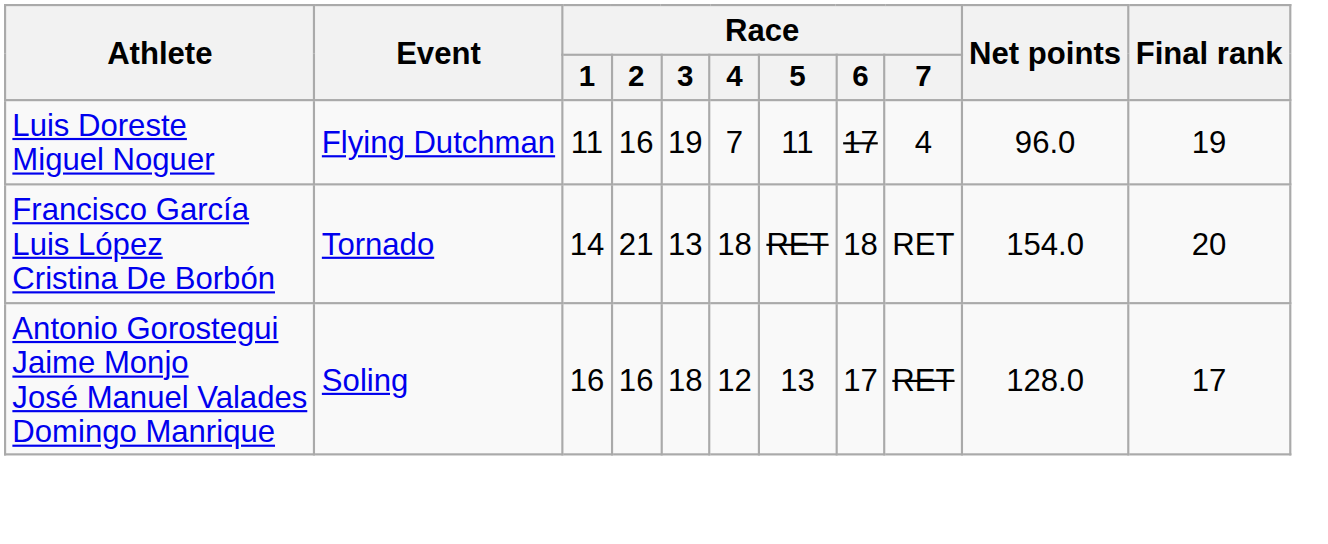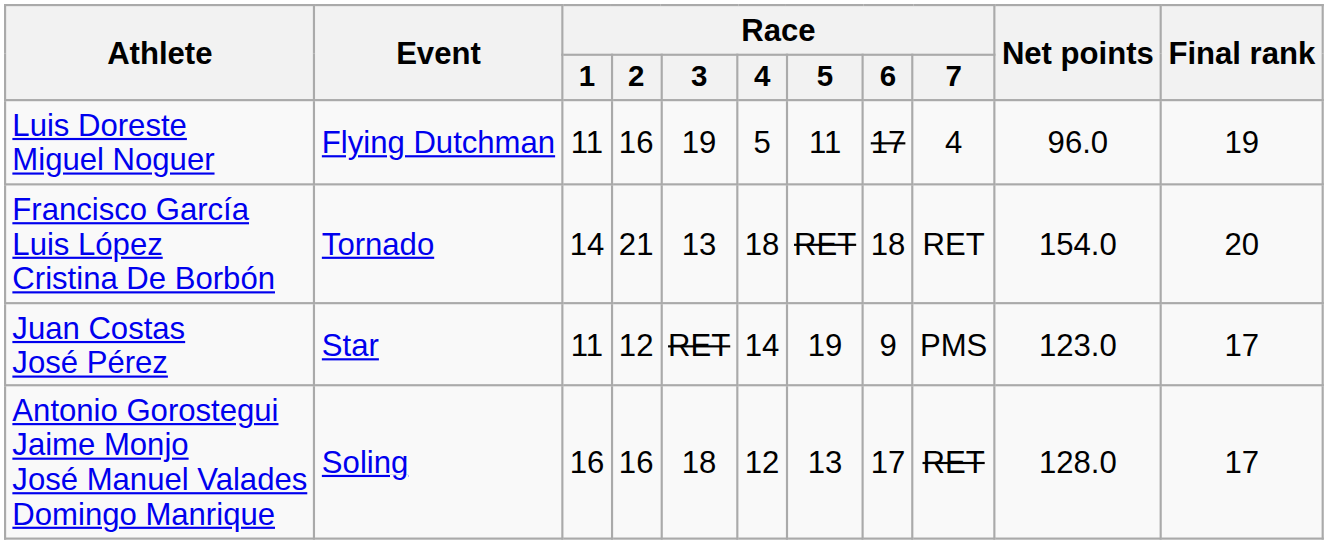Luis Doreste Miguel Noguer | Race / 4: 7 -> 5
+ row: Juan Costas José Pérez | Star | 11 | 12 | RET | 14 | 19 | 9 | PMS | 123.0 | 17
